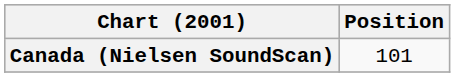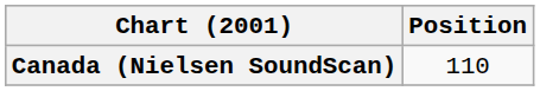Canada (Nielsen SoundScan) | Position: 101 -> 110
